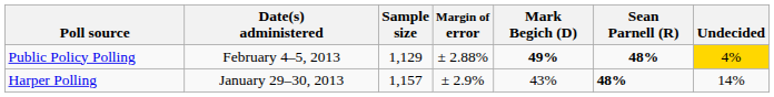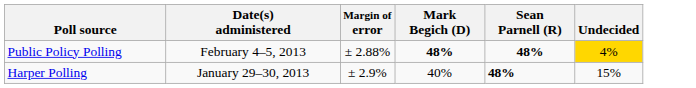- column: Sample size | 1,129 | 1,157
Public Policy Polling | Mark Begich (D): 49% -> 48%
Harper Polling | Mark Begich (D): 43% -> 40%
Harper Polling | Undecided: 14% -> 15%
